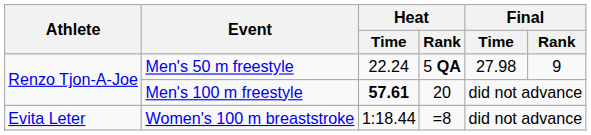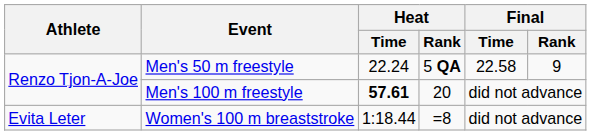Men's 50 m freestyle | Final / Time: 27.98 -> 22.58
